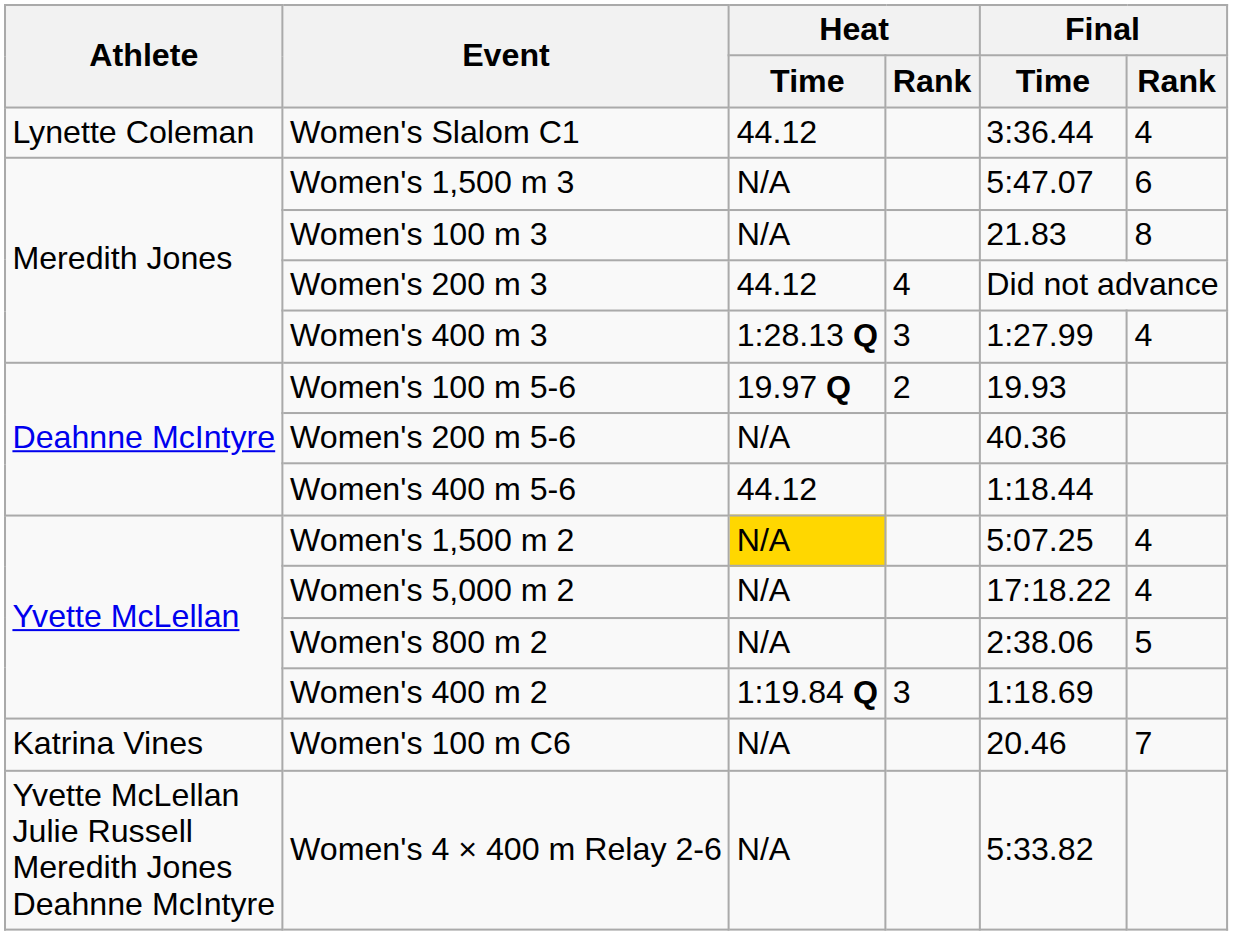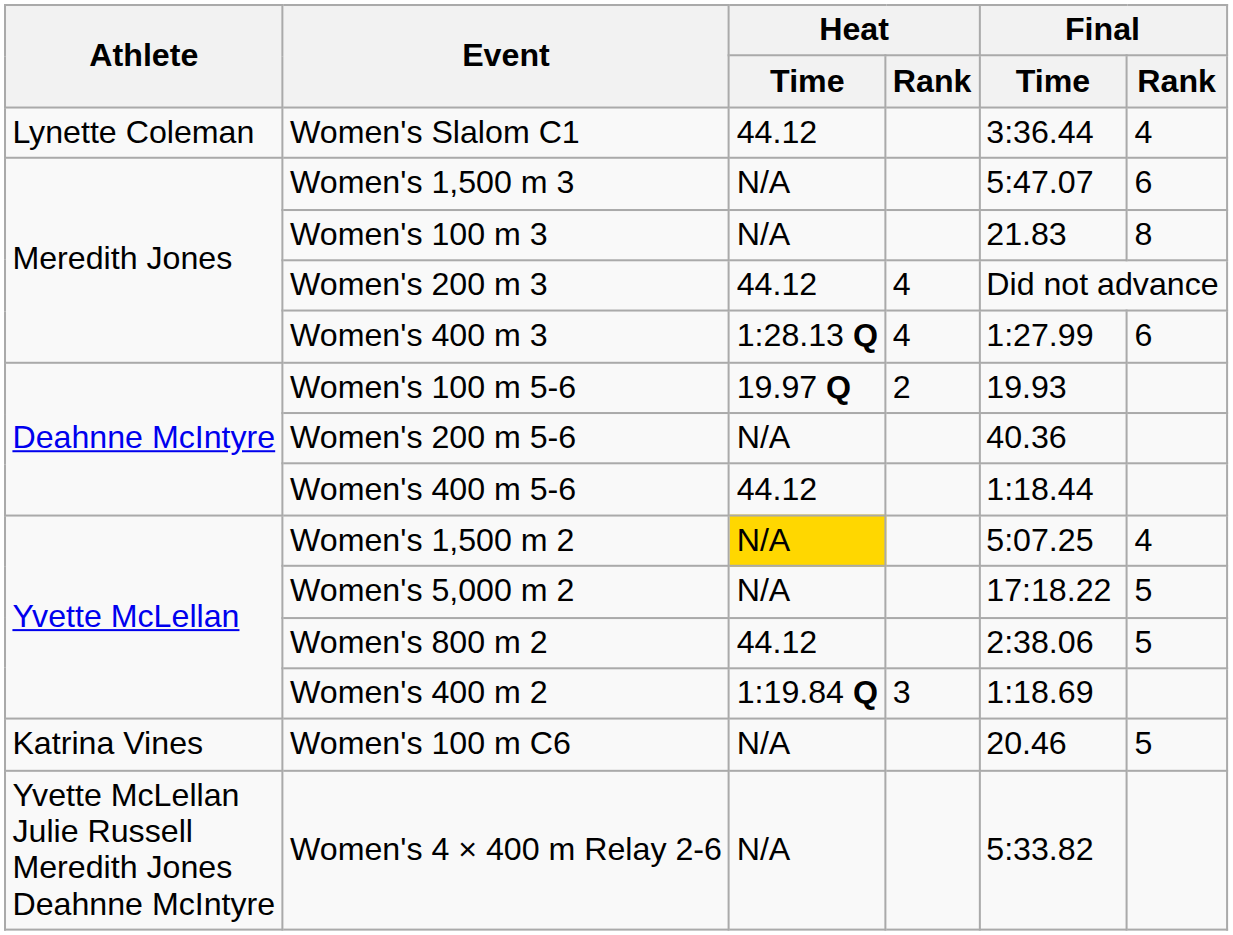Women's 400 m 3 | Heat / Rank: 3 -> 4
Women's 400 m 3 | Final / Rank: 4 -> 6
Women's 5,000 m 2 | Final / Rank: 4 -> 5
Women's 800 m 2 | Heat / Time: N/A -> 44.12
Women's 100 m C6 | Final / Rank: 7 -> 5
